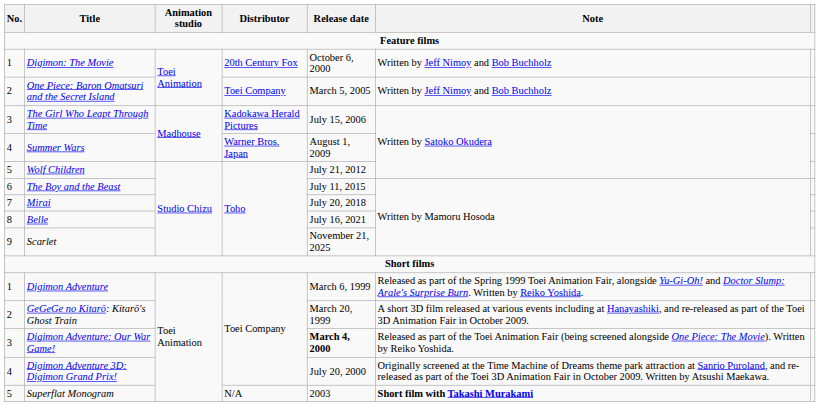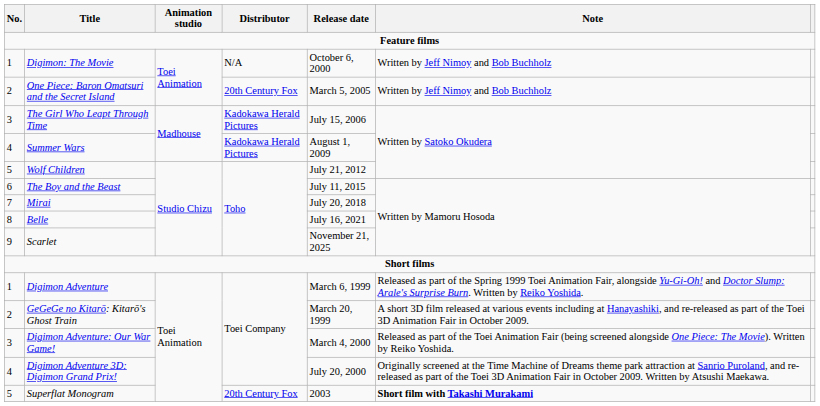Digimon: The Movie | Distributor: 20th Century Fox -> N/A
One Piece: Baron Omatsuri and the Secret Island | Distributor: Toei Company -> 20th Century Fox
Summer Wars | Distributor: Warner Bros. Japan -> Kadokawa Herald Pictures
Digimon Adventure: Our War Game! | Release date: bold -> normal
Superflat Monogram | Distributor: N/A -> 20th Century Fox
